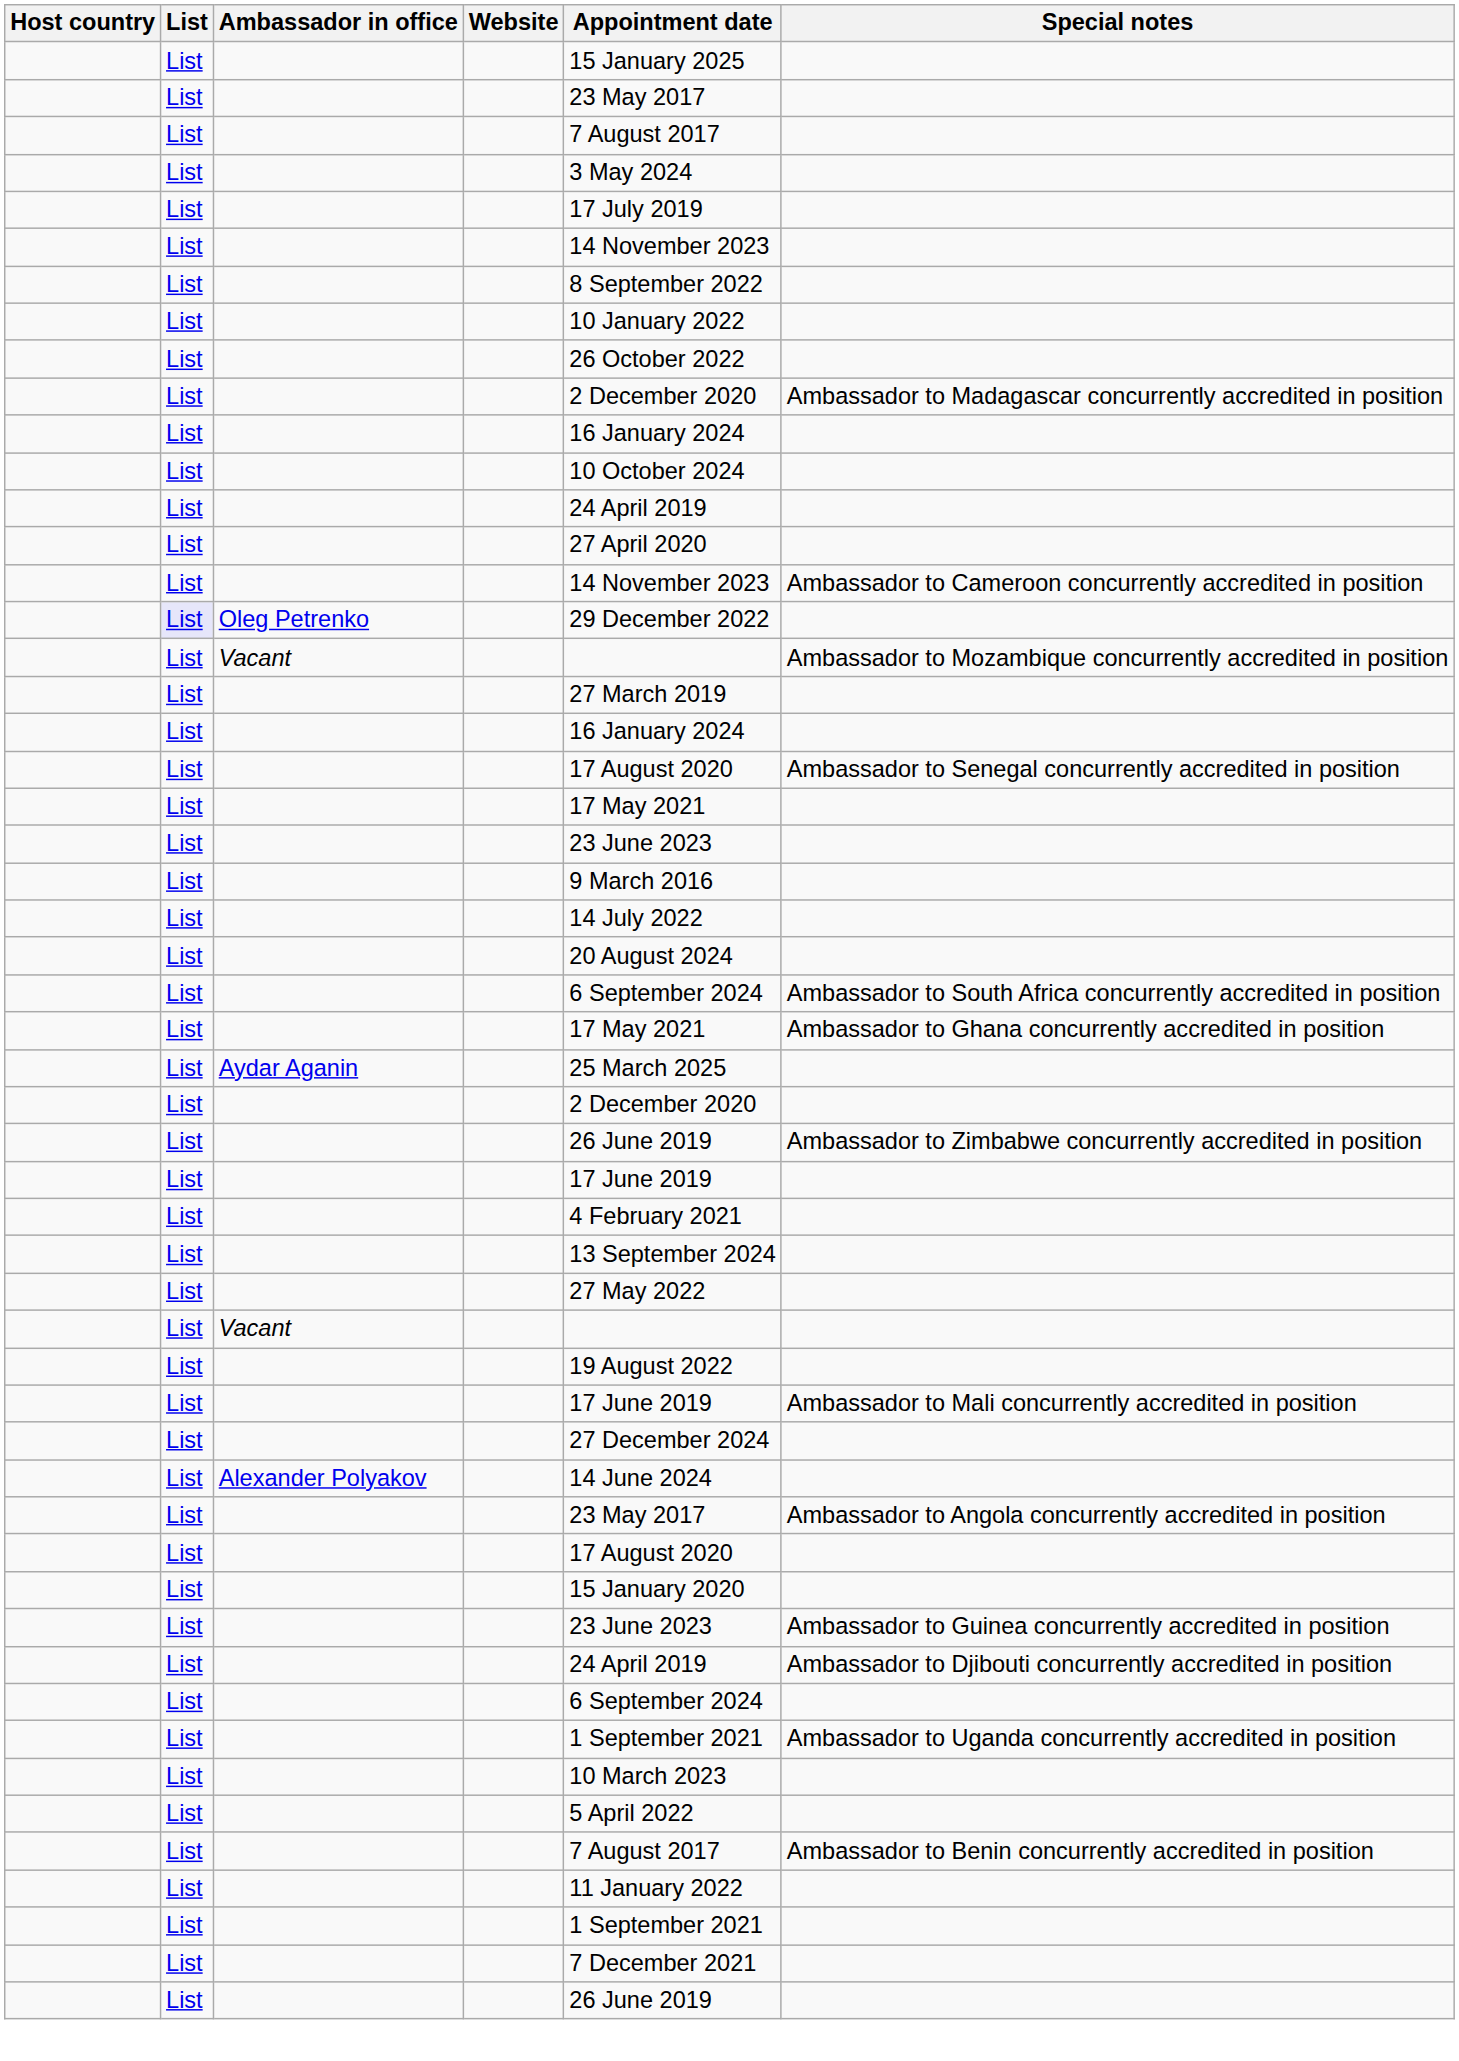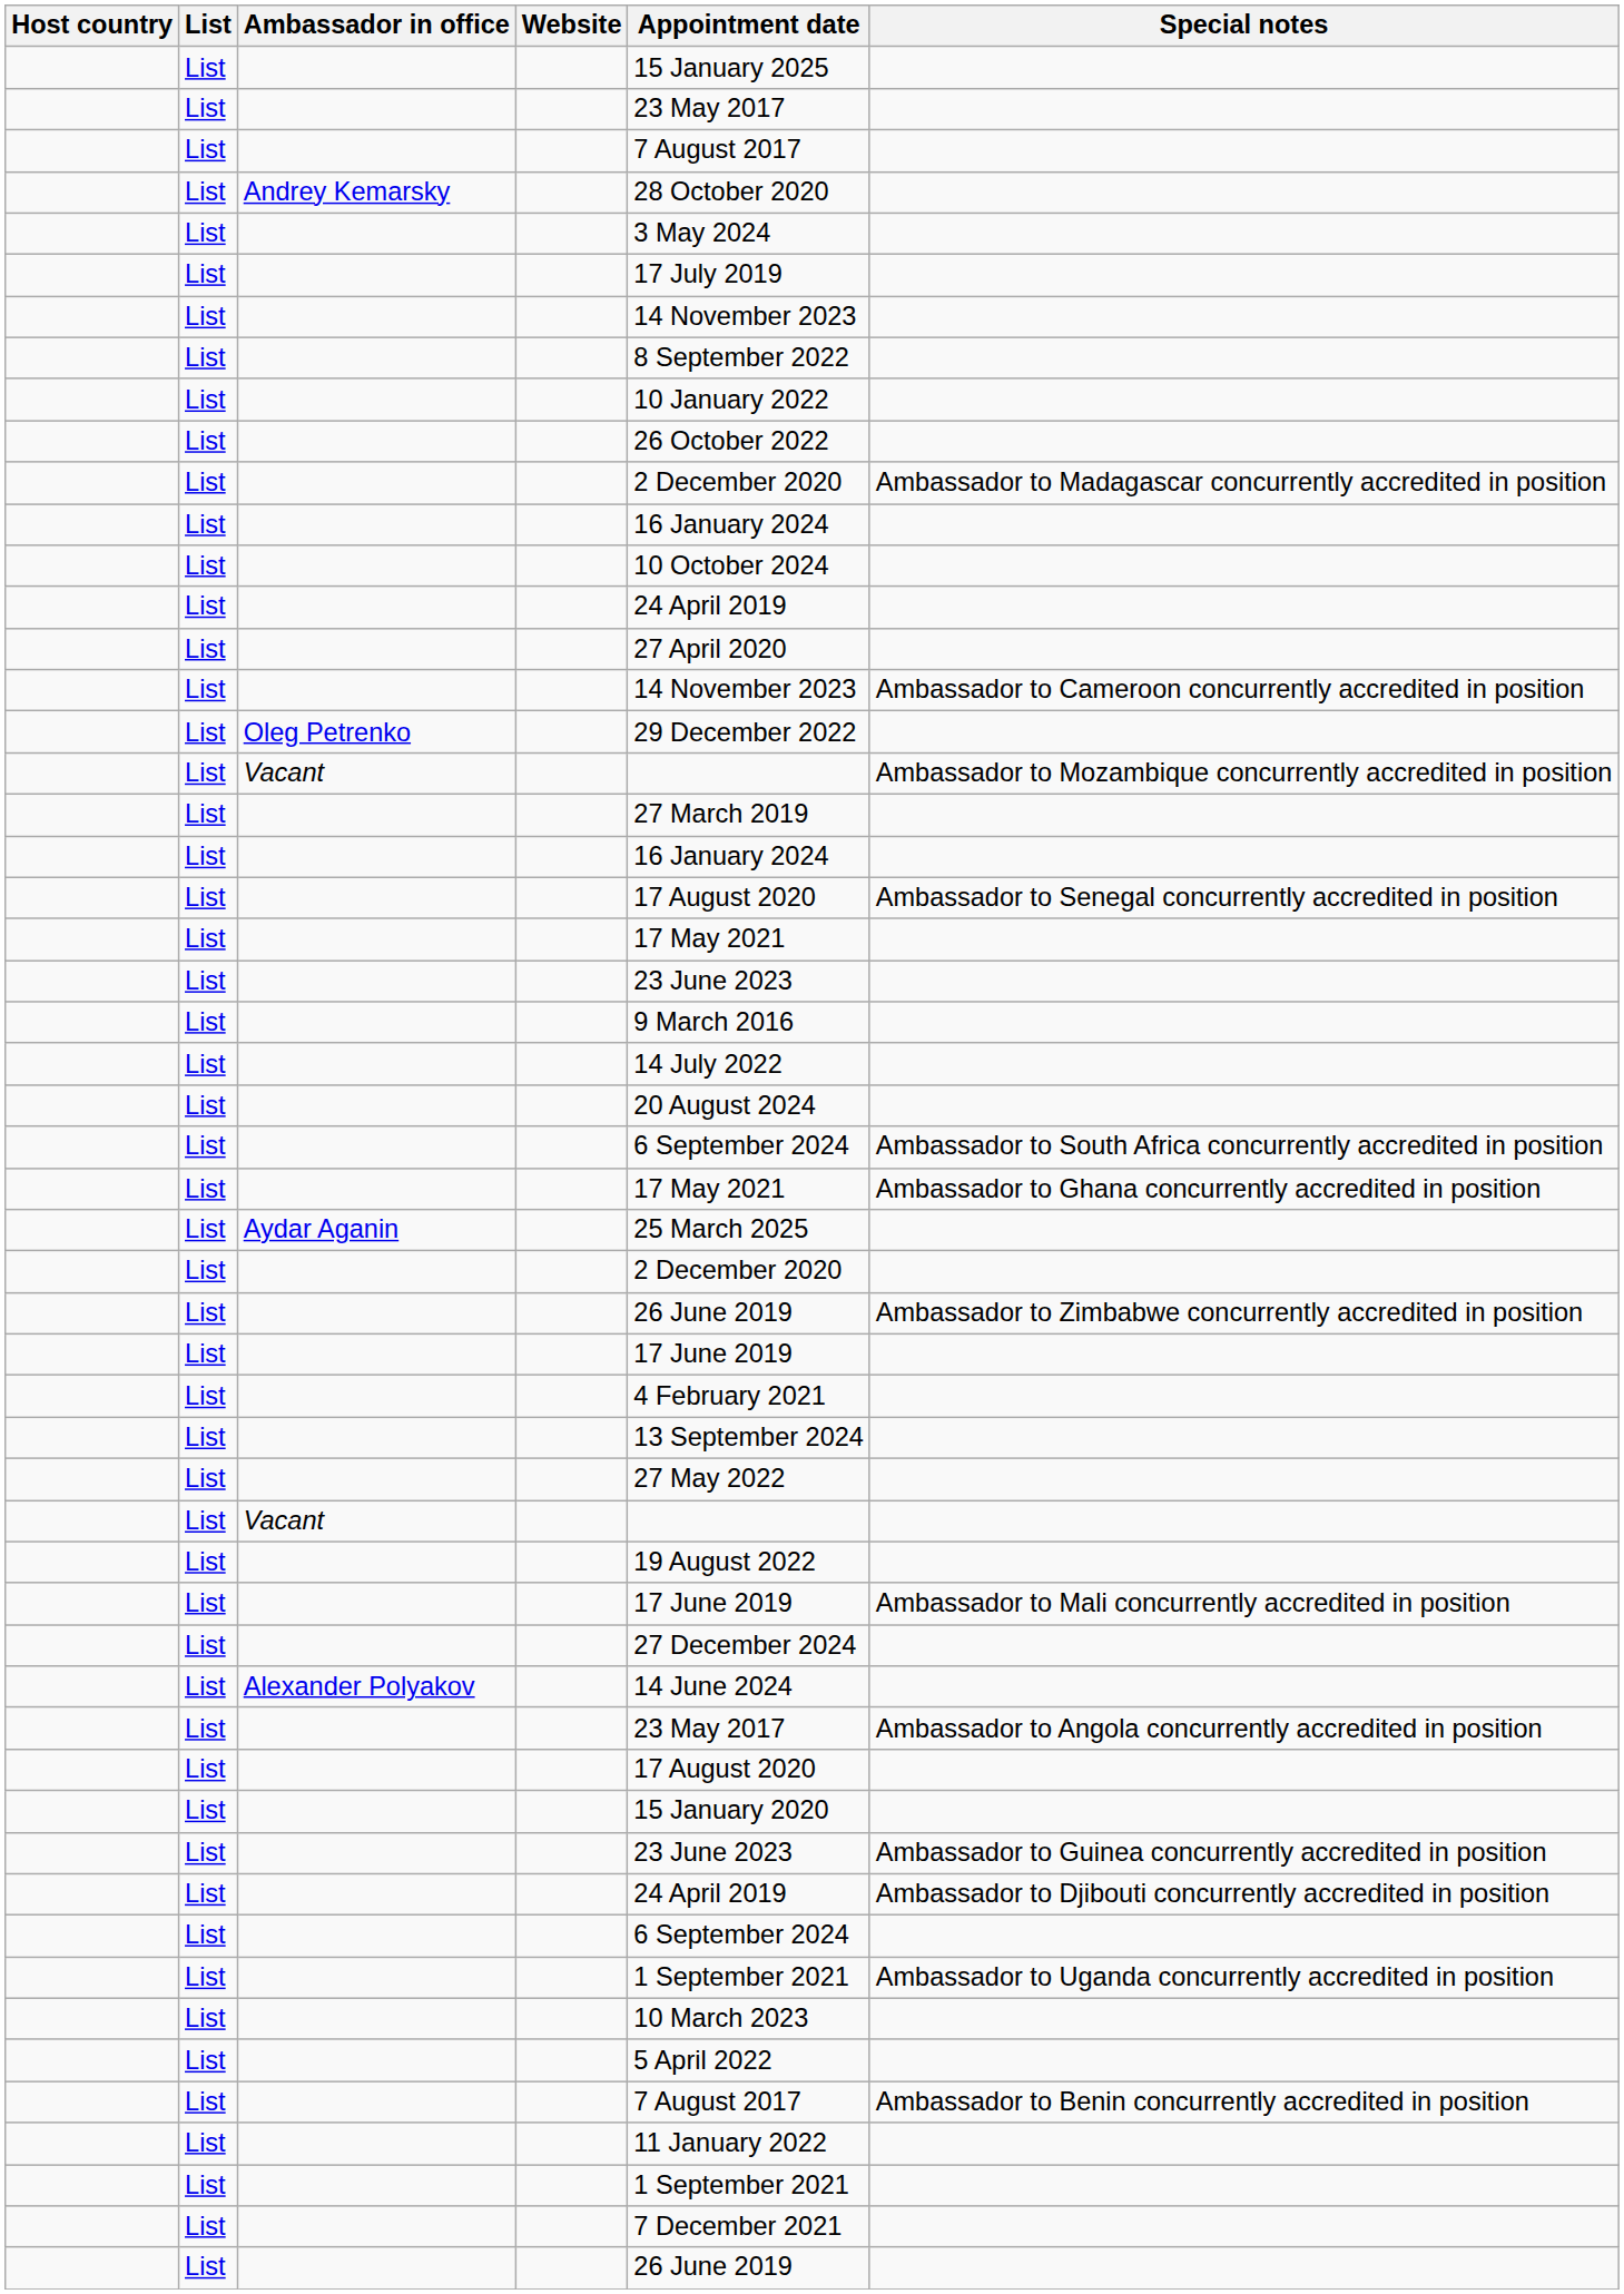+ row: List | Andrey Kemarsky | 28 October 2020
Oleg Petrenko | List: lavender background -> no background
